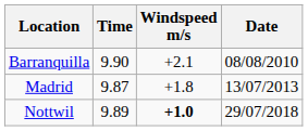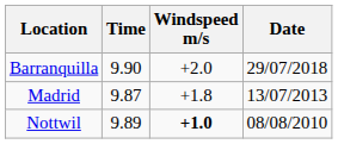Barranquilla | Windspeed m/s: +2.1 -> +2.0
Barranquilla | Date: 08/08/2010 -> 29/07/2018
Nottwil | Date: 29/07/2018 -> 08/08/2010
